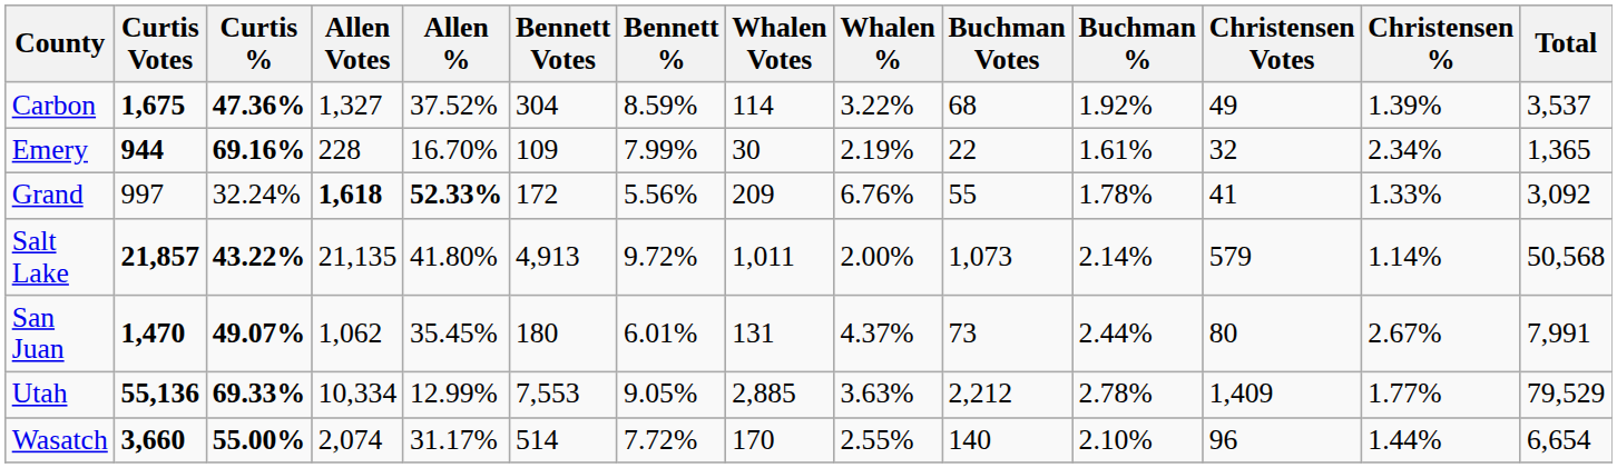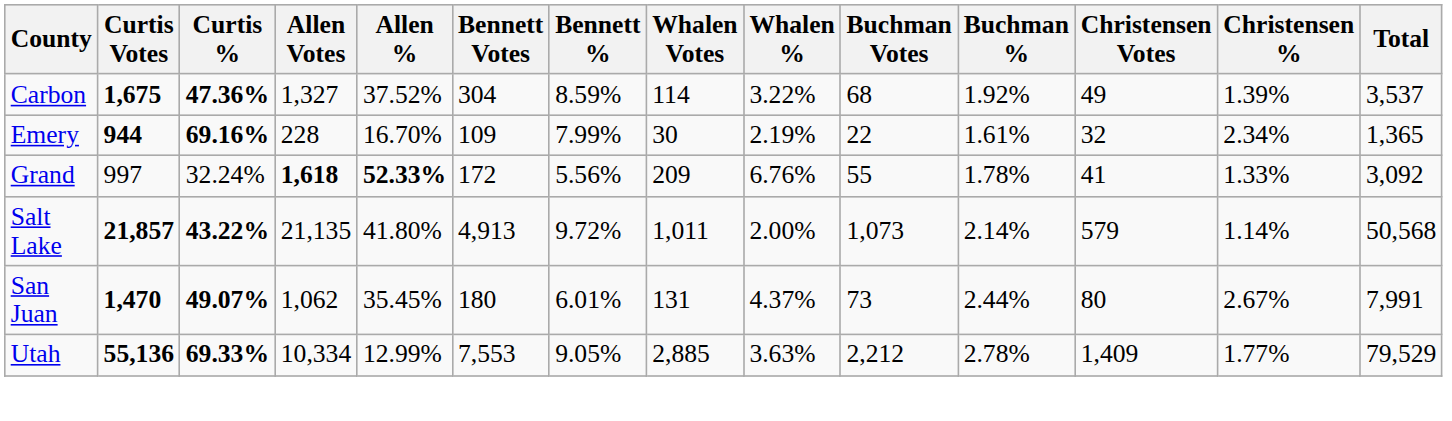- row: Wasatch | 3,660 | 55.00% | 2,074 | 31.17% | 514 | 7.72% | 170 | 2.55% | 140 | 2.10% | 96 | 1.44% | 6,654
